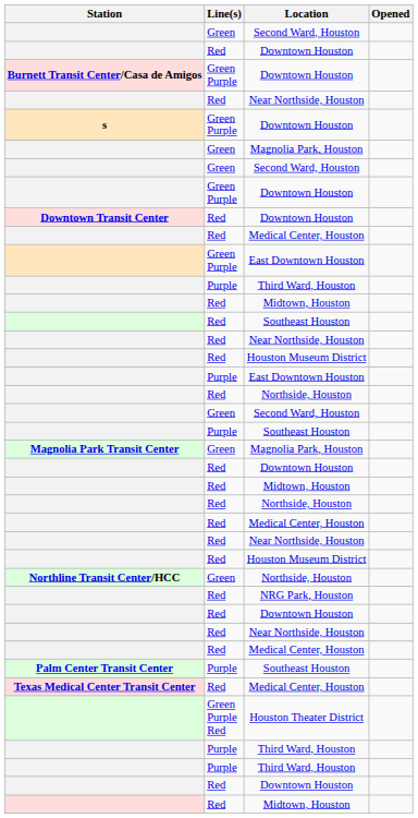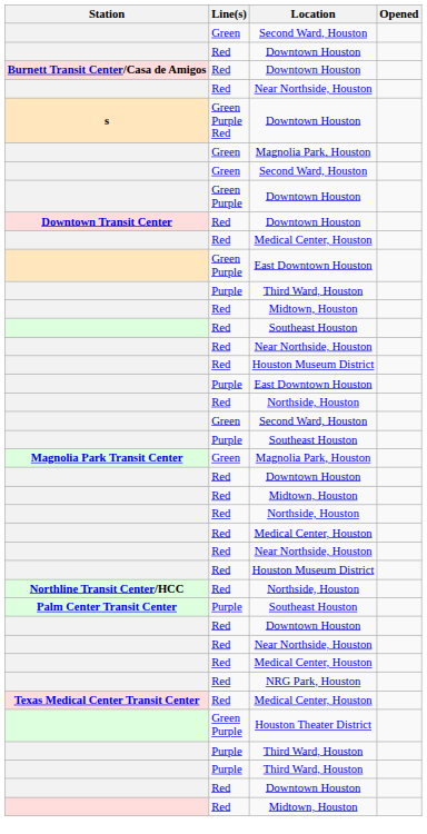Burnett Transit Center/Casa de Amigos / Downtown Houston | Line(s): Green Purple -> Red
s / Downtown Houston | Line(s): Green Purple -> Green Purple Red
Northline Transit Center/HCC / Northside, Houston | Line(s): Green -> Red
rows swapped: Palm Center Transit Center / Southeast Houston <-> NRG Park, Houston
Houston Theater District | Line(s): Green Purple Red -> Green Purple
